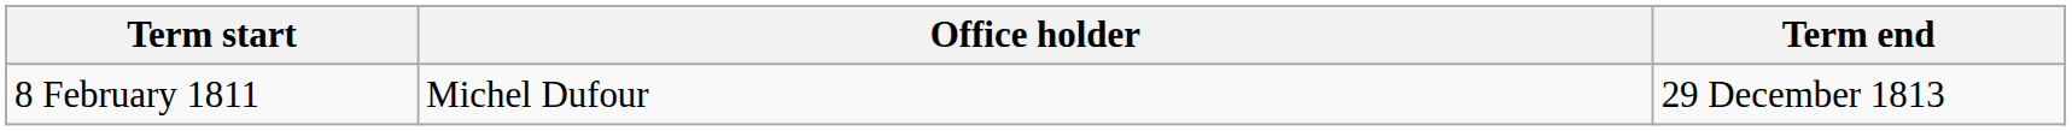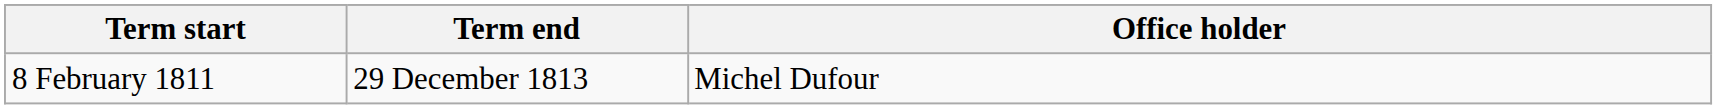columns swapped: Term end <-> Office holder
